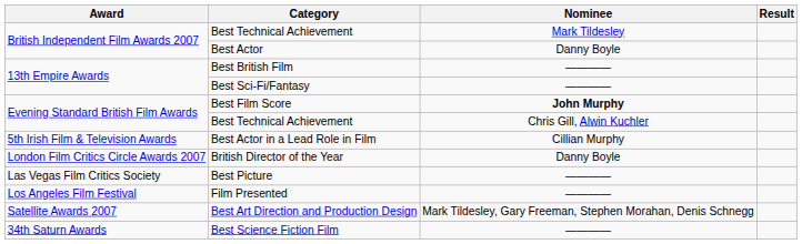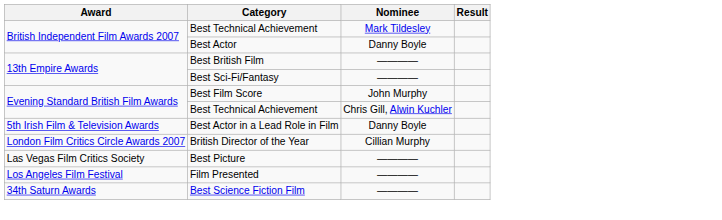Best Film Score | Nominee: bold -> normal
Best Actor in a Lead Role in Film | Nominee: Cillian Murphy -> Danny Boyle
British Director of the Year | Nominee: Danny Boyle -> Cillian Murphy
- row: Satellite Awards 2007 | Best Art Direction and Production Design | Mark Tildesley, Gary Freeman, Stephen Morahan, Denis Schnegg
